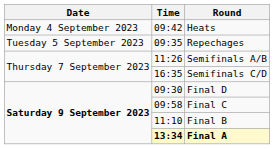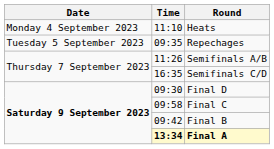Heats | Time: 09:42 -> 11:10
Final B | Time: 11:10 -> 09:42
